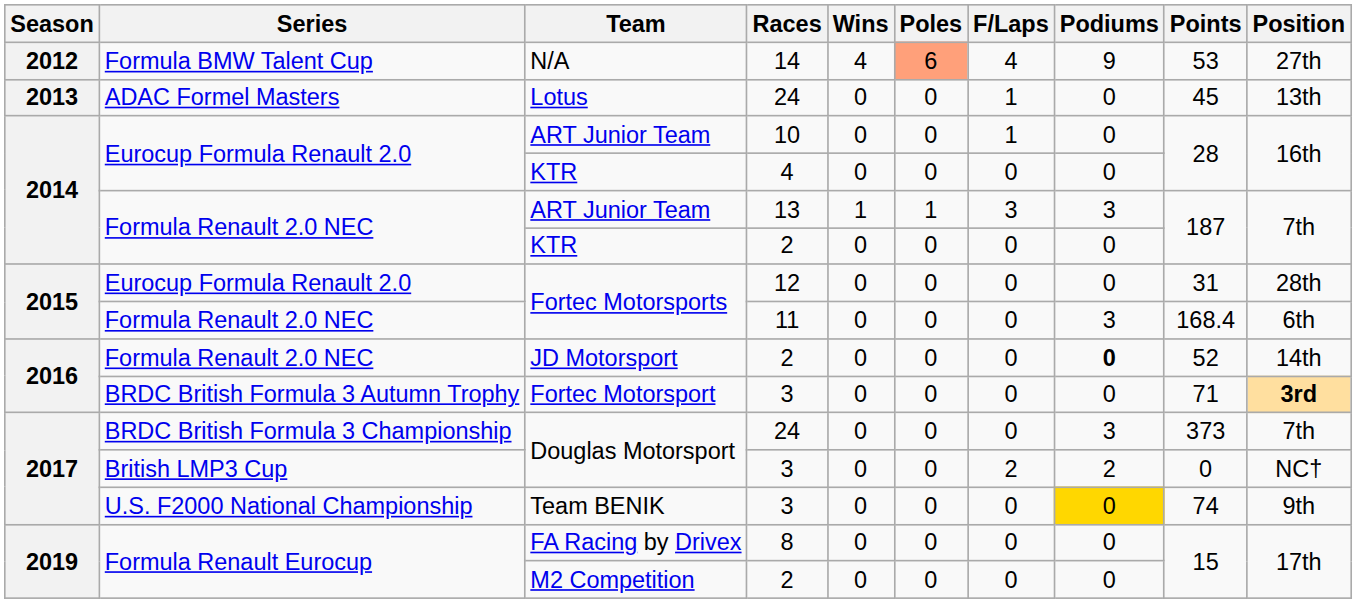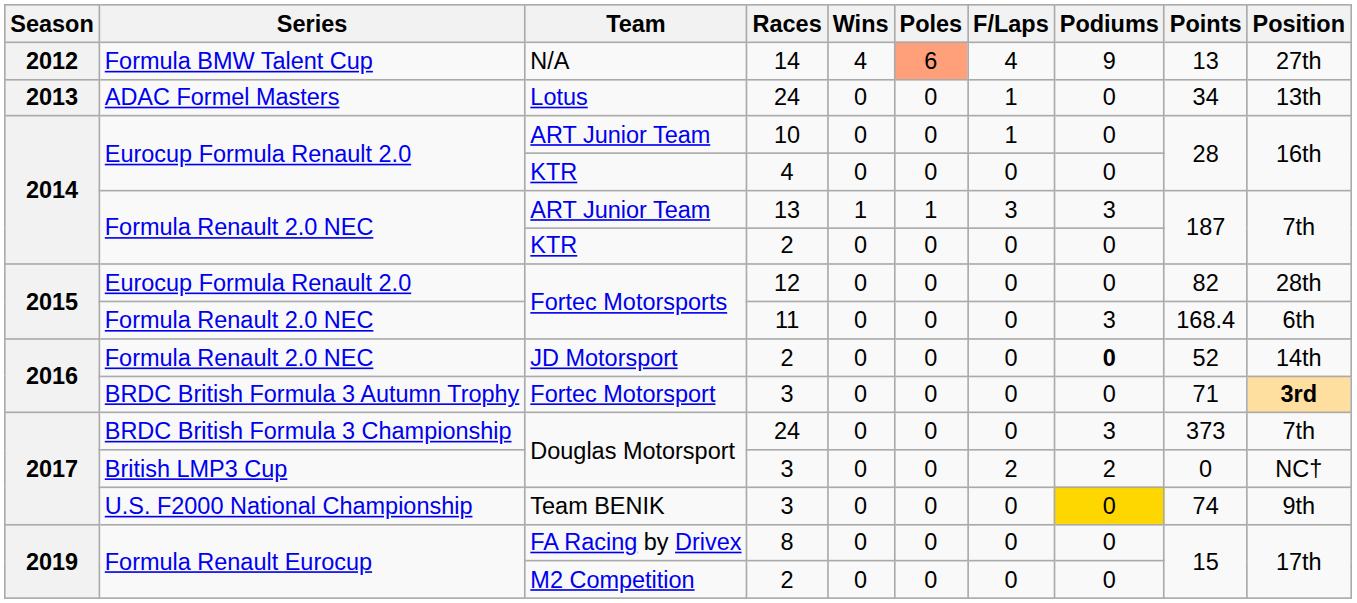N/A | Points: 53 -> 13
Lotus | Points: 45 -> 34
Fortec Motorsports / 12 | Points: 31 -> 82
